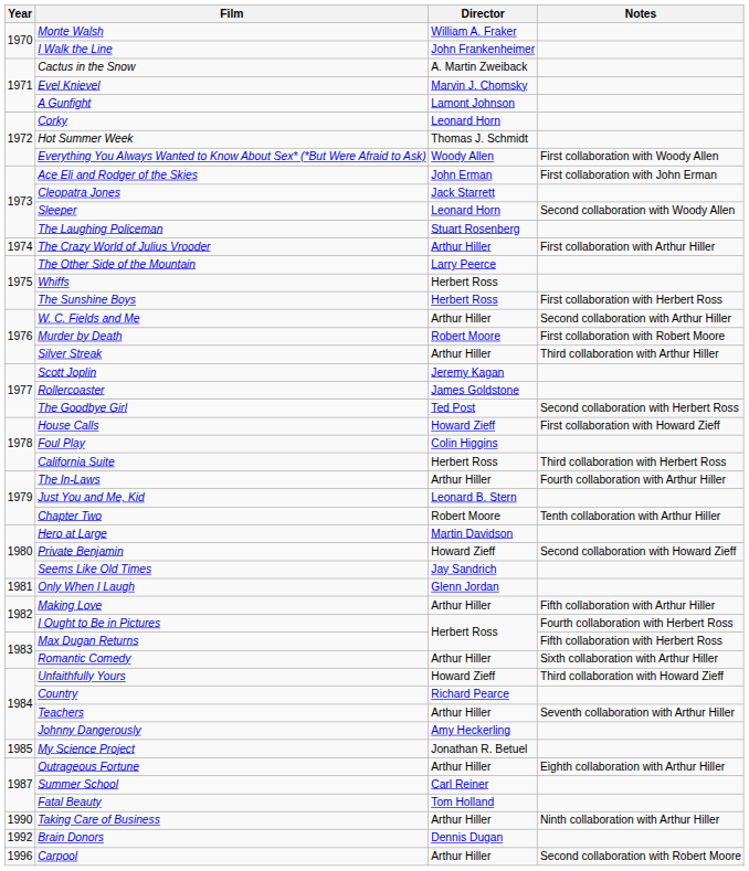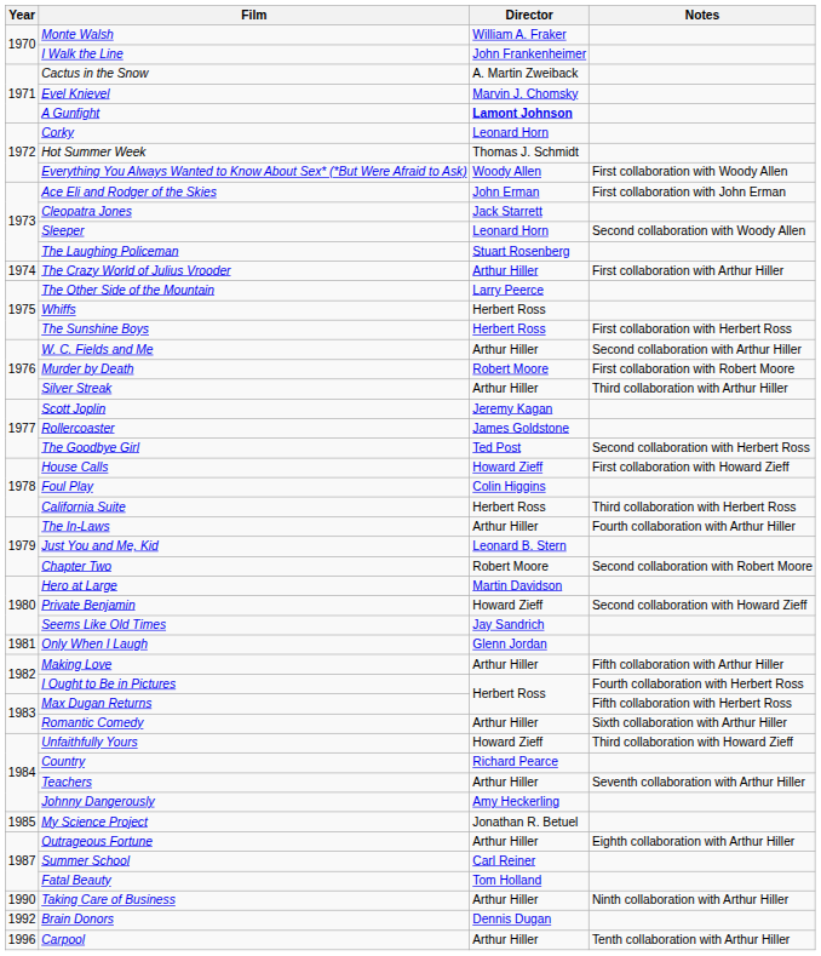A Gunfight | Director: normal -> bold
Chapter Two | Notes: Tenth collaboration with Arthur Hiller -> Second collaboration with Robert Moore
Carpool | Notes: Second collaboration with Robert Moore -> Tenth collaboration with Arthur Hiller
